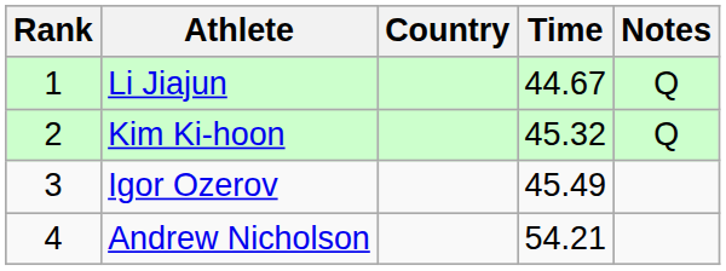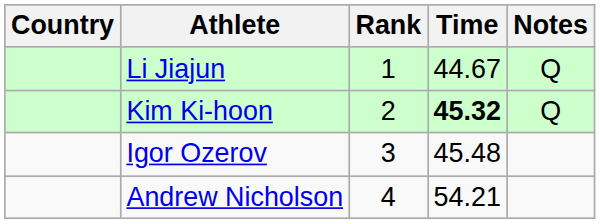columns swapped: Rank <-> Country
Kim Ki-hoon | Time: normal -> bold
Igor Ozerov | Time: 45.49 -> 45.48
